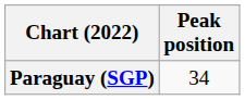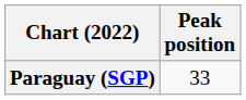Paraguay (SGP) | Peak position: 34 -> 33
